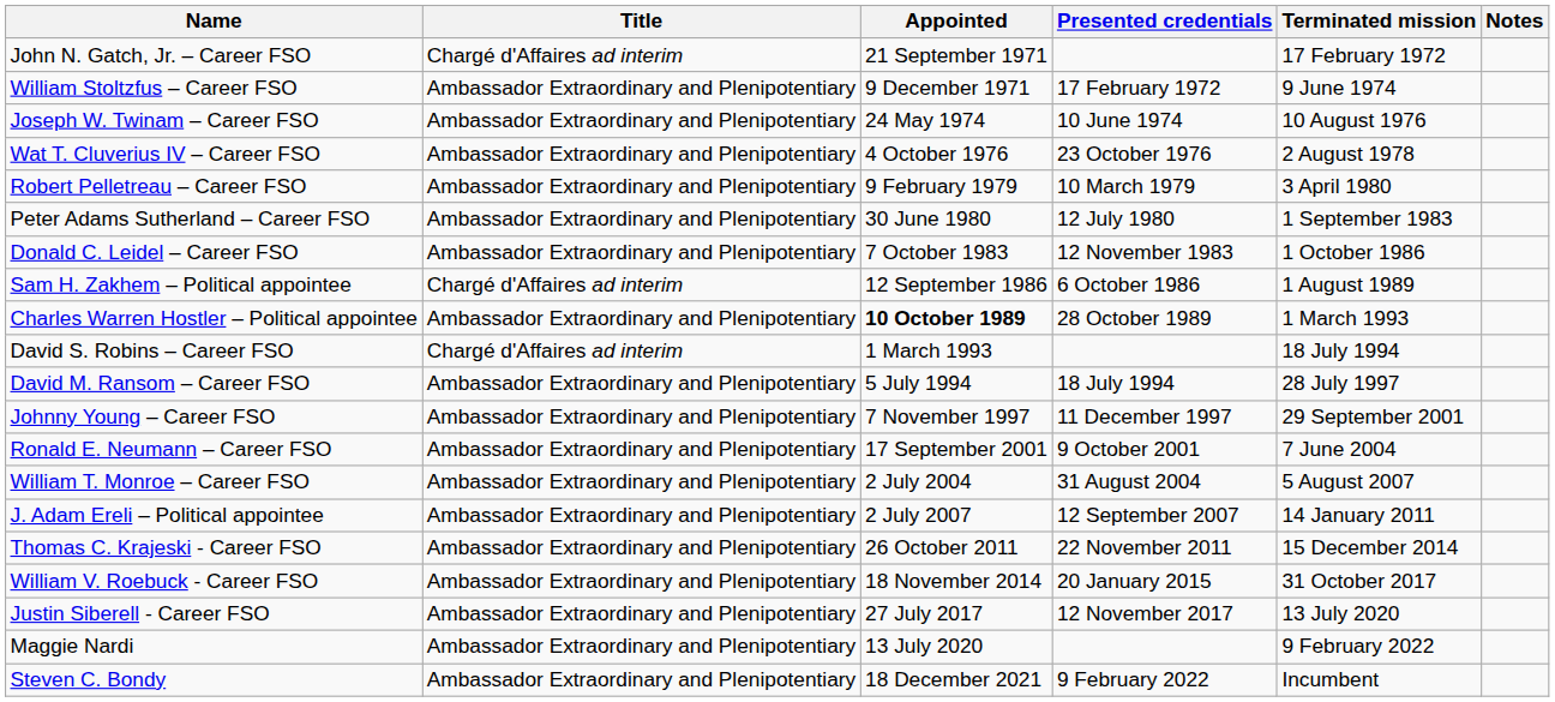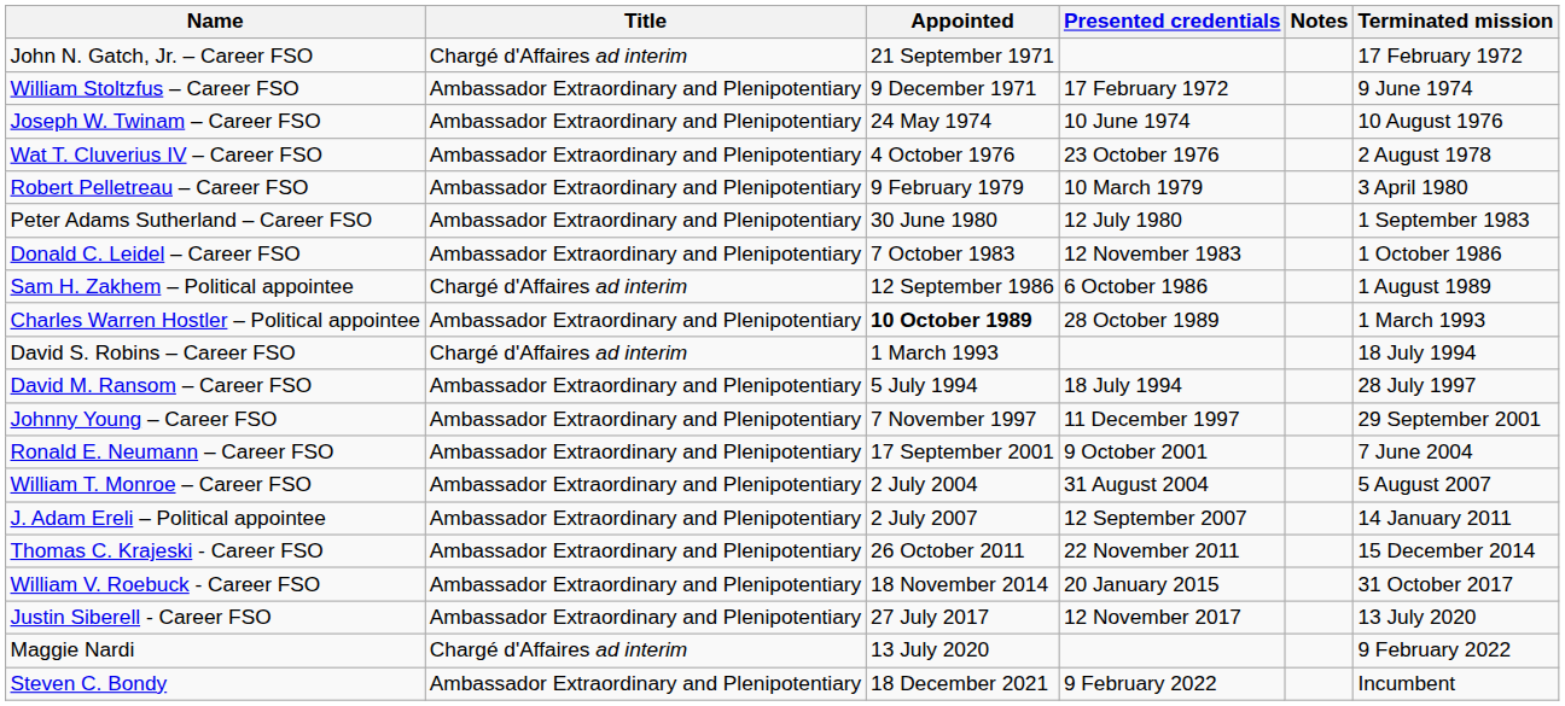columns swapped: Terminated mission <-> Notes
Maggie Nardi | Title: Ambassador Extraordinary and Plenipotentiary -> Chargé d'Affaires ad interim
